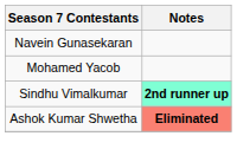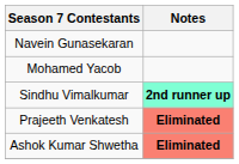+ row: Prajeeth Venkatesh | Eliminated
